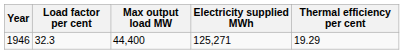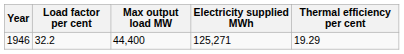1946 | Load factor per cent: 32.3 -> 32.2
